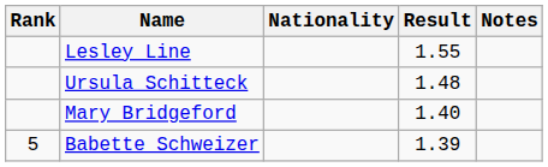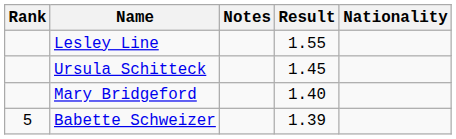columns swapped: Nationality <-> Notes
Ursula Schitteck | Result: 1.48 -> 1.45
